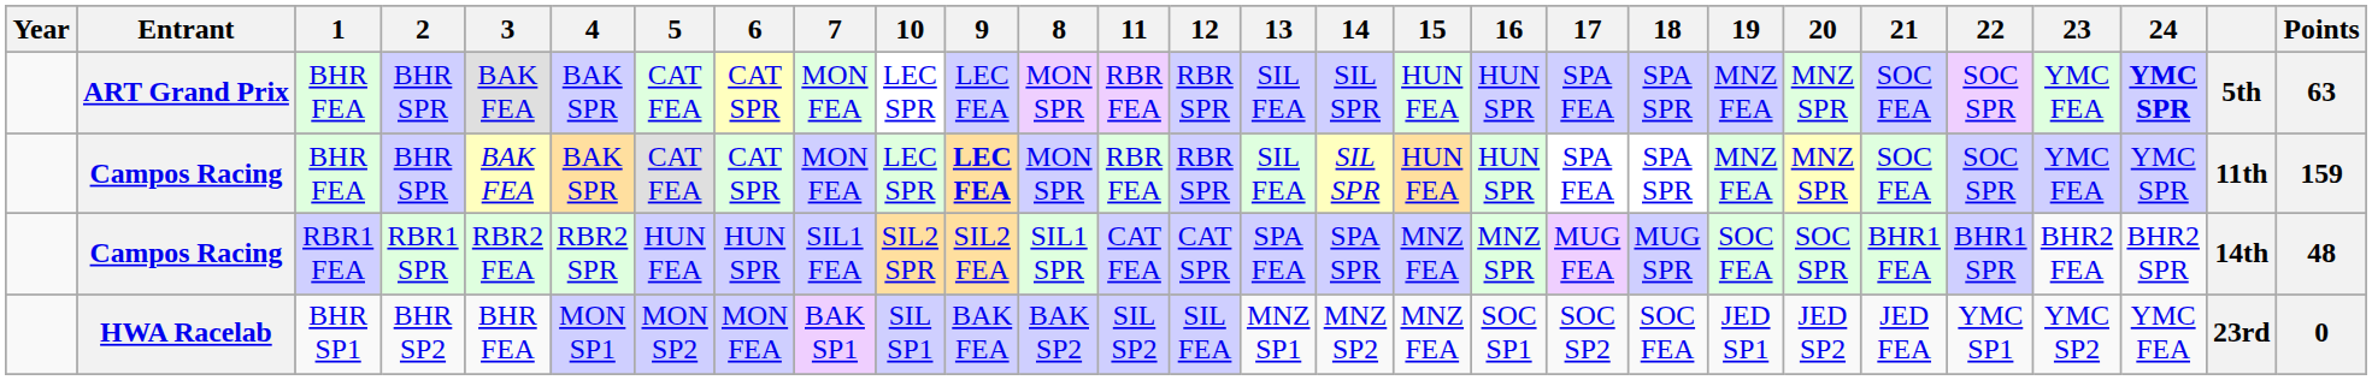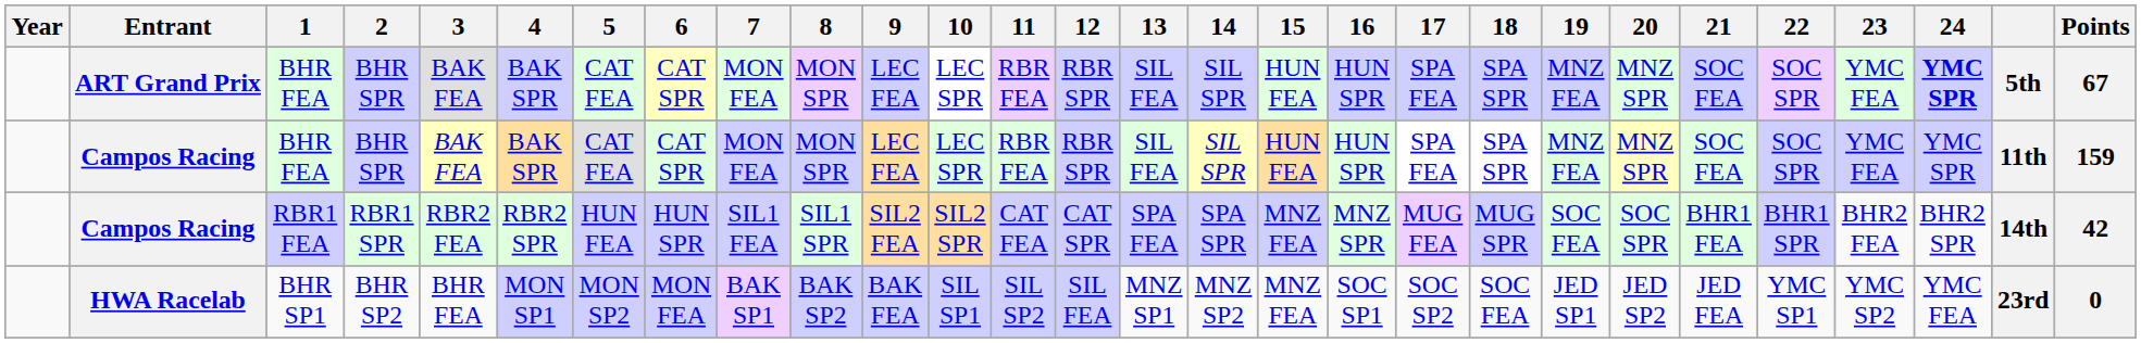columns swapped: 8 <-> 10
ART Grand Prix | Points: 63 -> 67
Campos Racing / BHR FEA | 9: bold -> normal
Campos Racing / RBR1 FEA | Points: 48 -> 42
